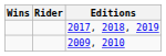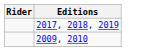- column: Wins
